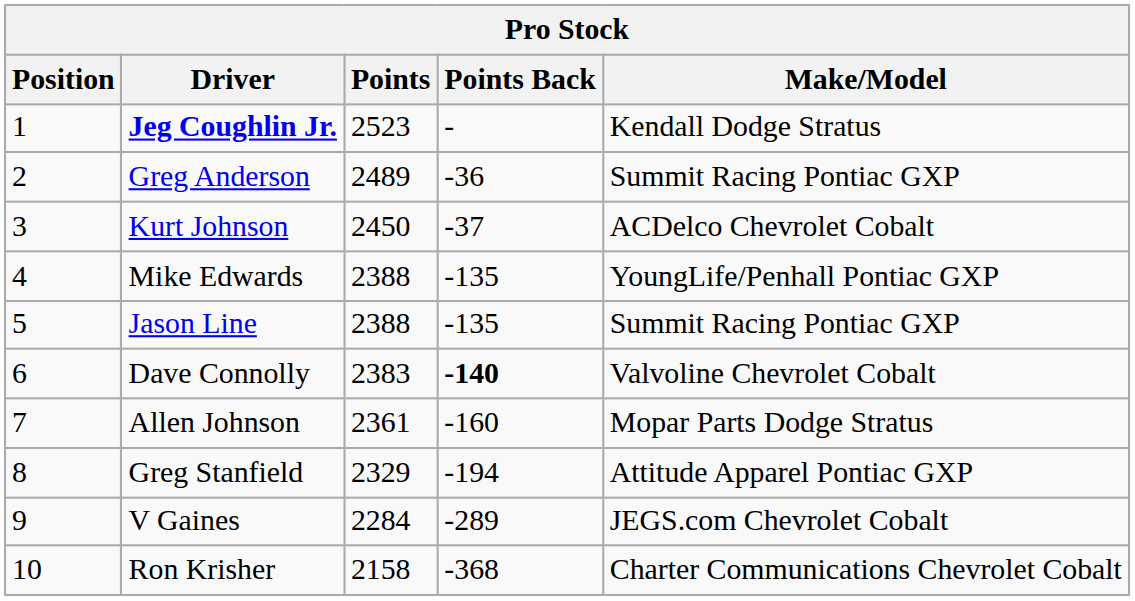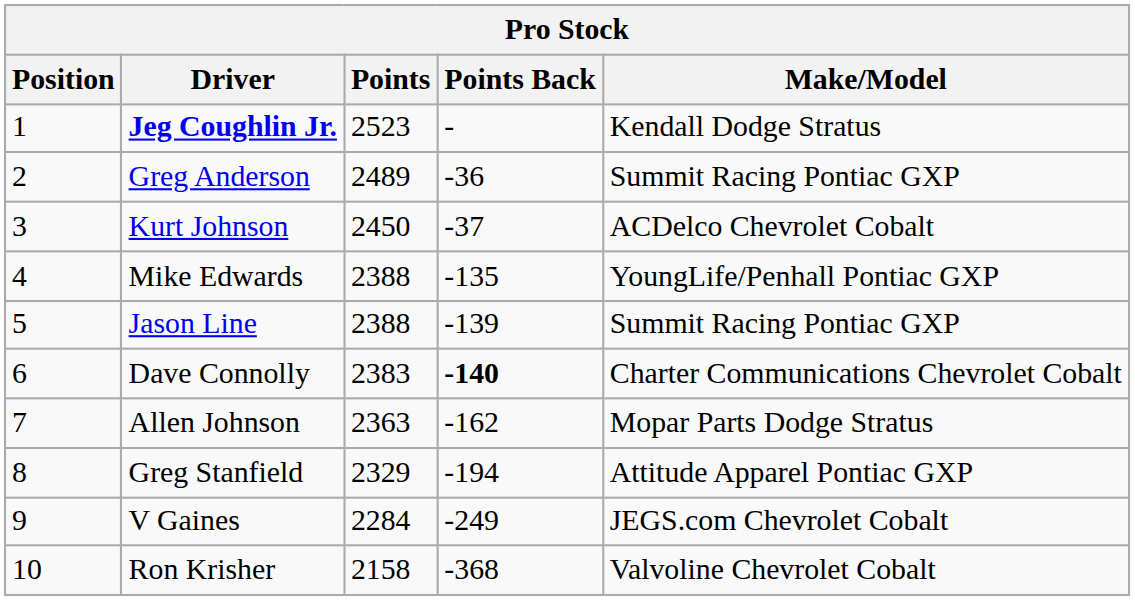Jason Line | Points Back: -135 -> -139
Dave Connolly | Make/Model: Valvoline Chevrolet Cobalt -> Charter Communications Chevrolet Cobalt
Allen Johnson | Points: 2361 -> 2363
Allen Johnson | Points Back: -160 -> -162
V Gaines | Points Back: -289 -> -249
Ron Krisher | Make/Model: Charter Communications Chevrolet Cobalt -> Valvoline Chevrolet Cobalt
